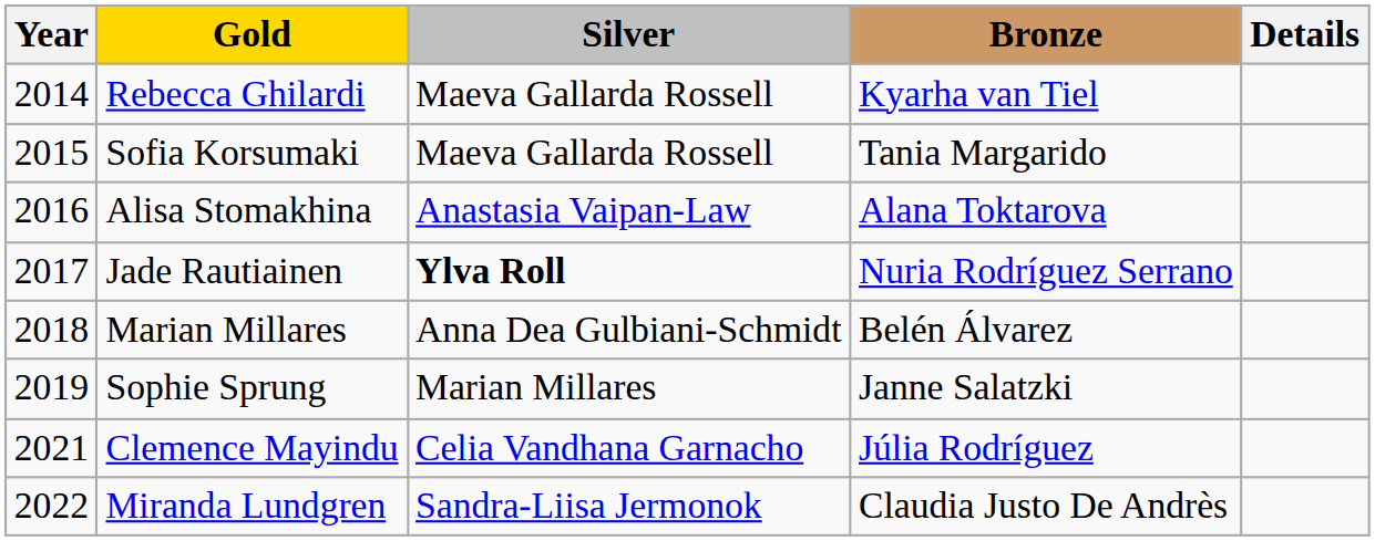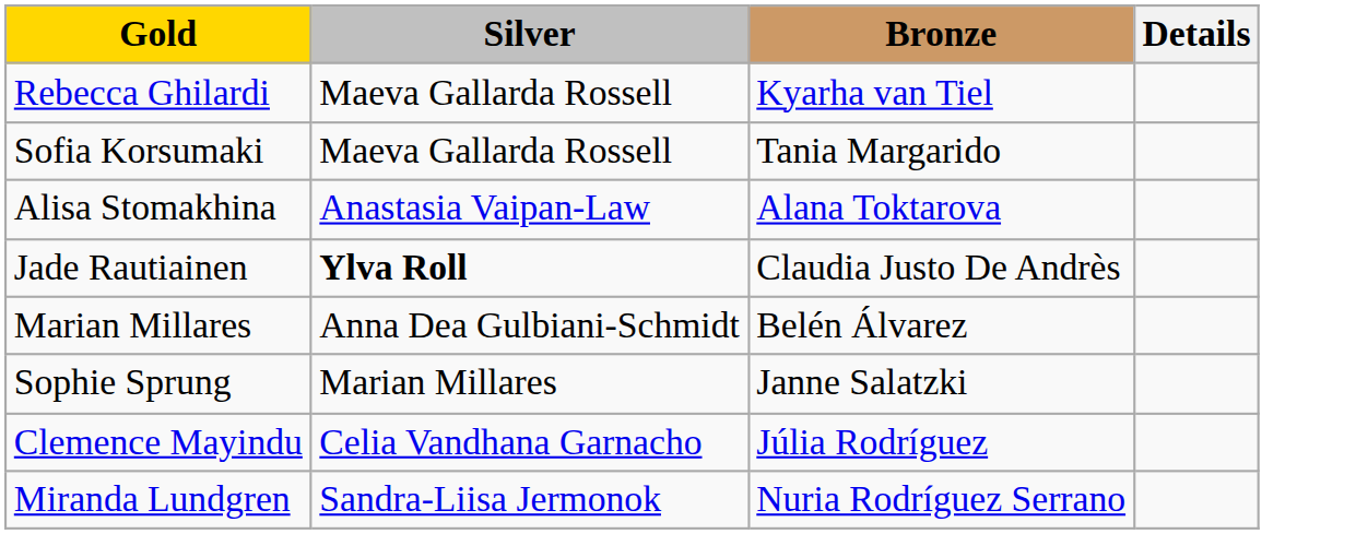- column: Year | 2014 | 2015 | 2016 | 2017 | 2018 | 2019 | 2021 | 2022
Jade Rautiainen | Bronze: Nuria Rodríguez Serrano -> Claudia Justo De Andrès
Miranda Lundgren | Bronze: Claudia Justo De Andrès -> Nuria Rodríguez Serrano
